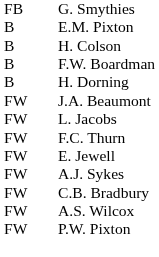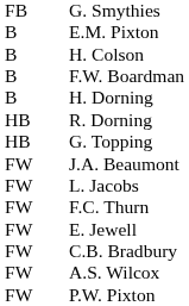+ row: HB | R. Dorning
+ row: HB | G. Topping
- row: FW | A.J. Sykes
